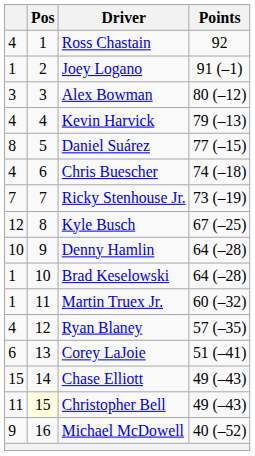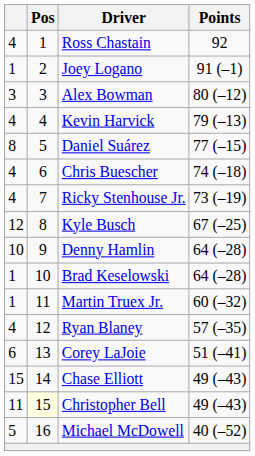Ricky Stenhouse Jr. | column 1: 7 -> 4
Michael McDowell | column 1: 9 -> 5
